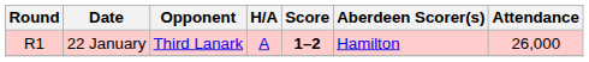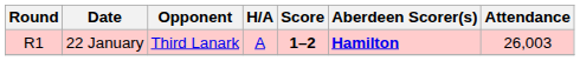22 January | Aberdeen Scorer(s): normal -> bold
22 January | Attendance: 26,000 -> 26,003
